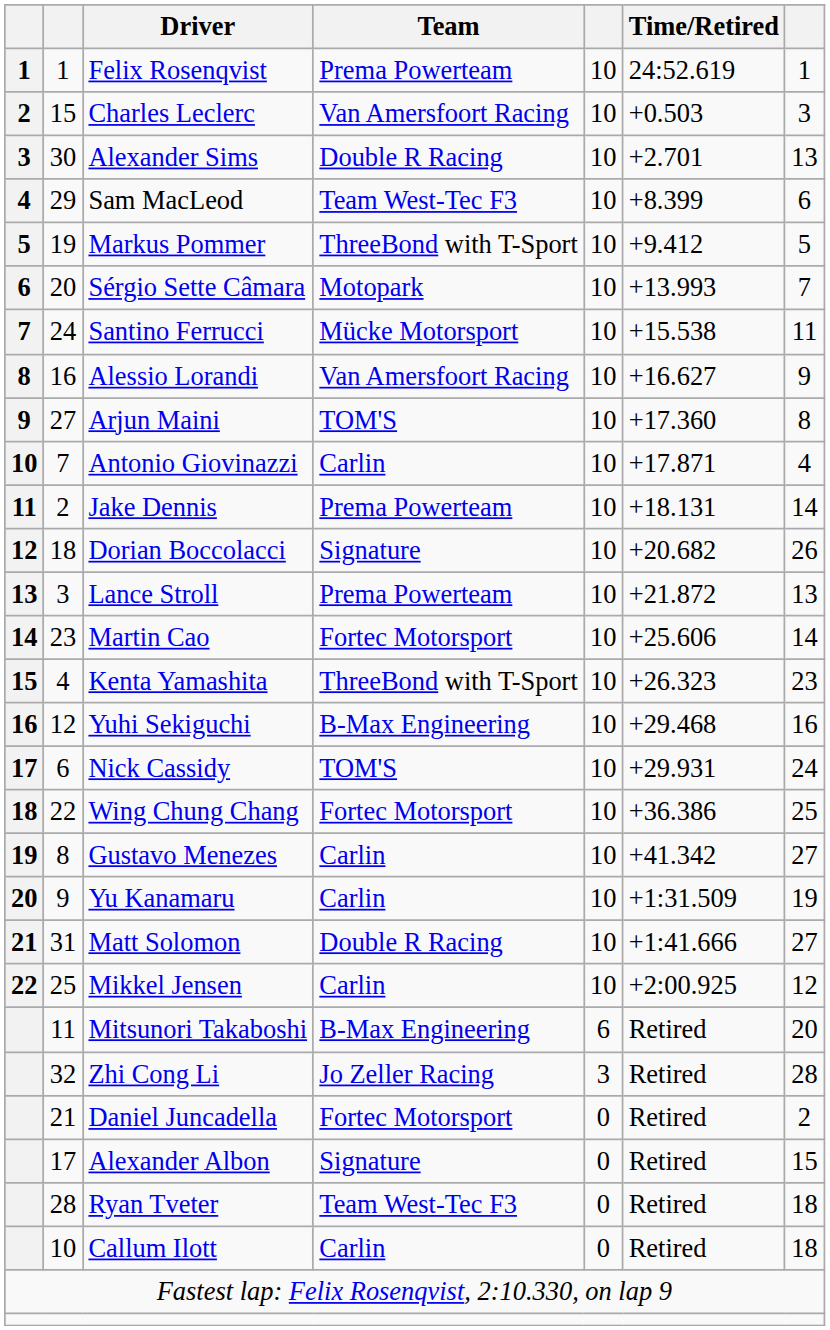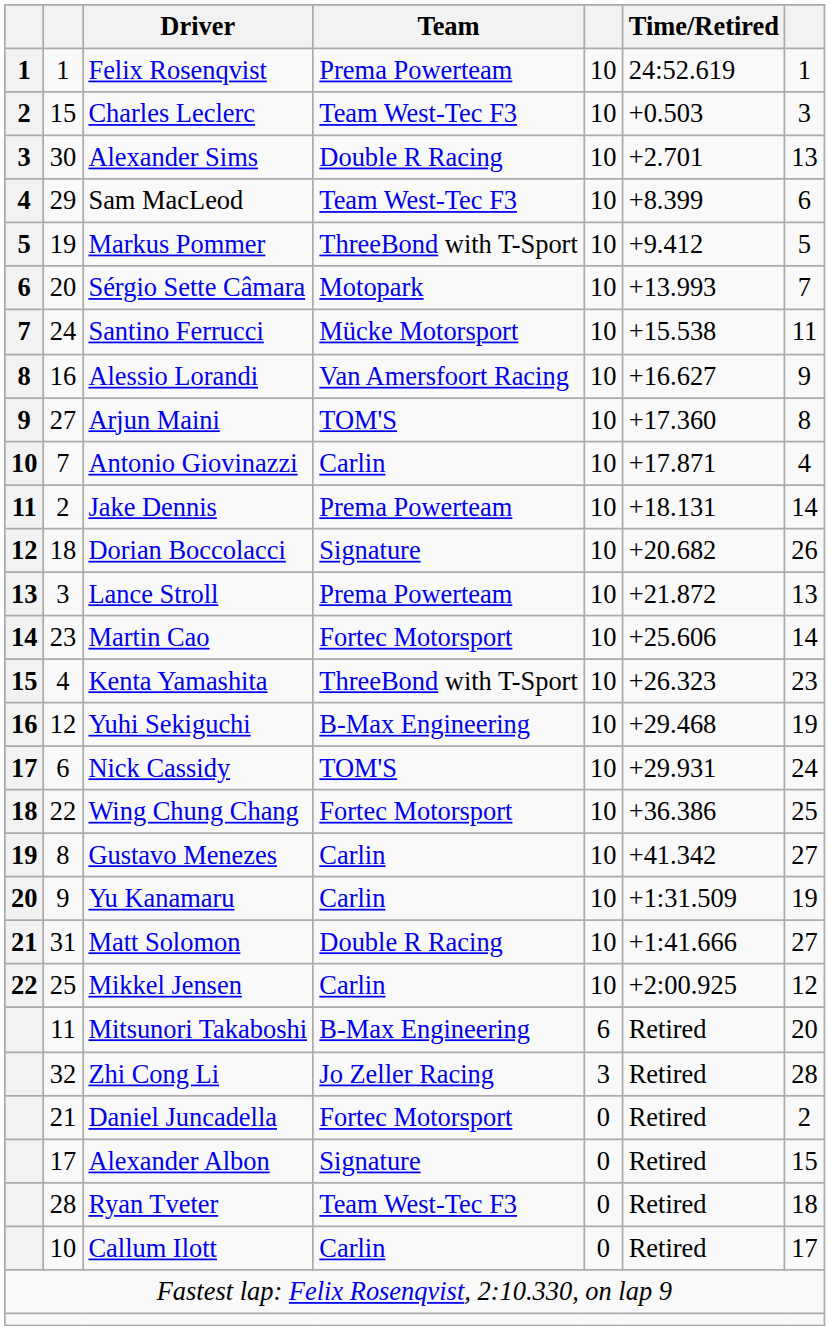Charles Leclerc | Team: Van Amersfoort Racing -> Team West-Tec F3
Yuhi Sekiguchi | column 7: 16 -> 19
Callum Ilott | column 7: 18 -> 17
